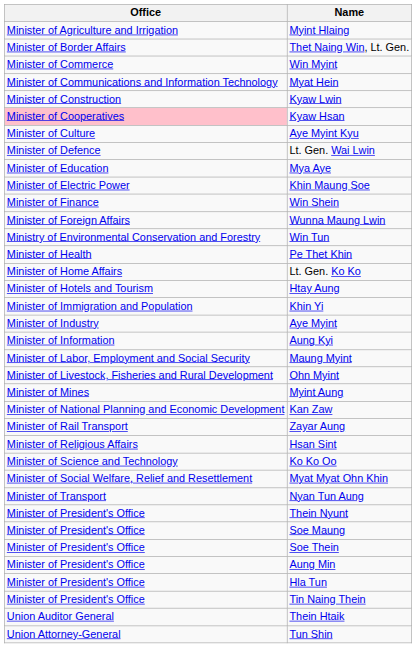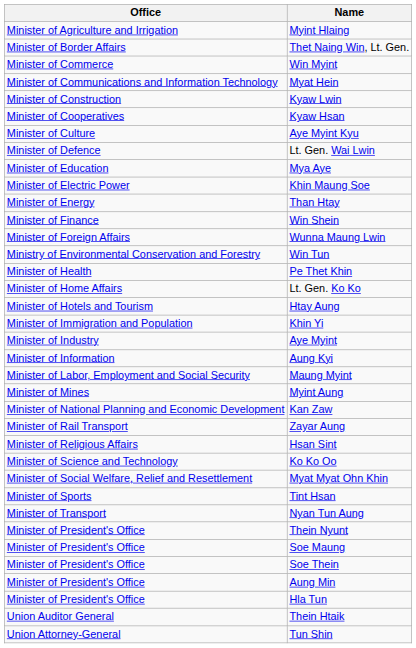Kyaw Hsan | Office: pink background -> no background
+ row: Minister of Energy | Than Htay
- row: Minister of Livestock, Fisheries and Rural Development | Ohn Myint
+ row: Minister of Sports | Tint Hsan
- row: Minister of President's Office | Tin Naing Thein
